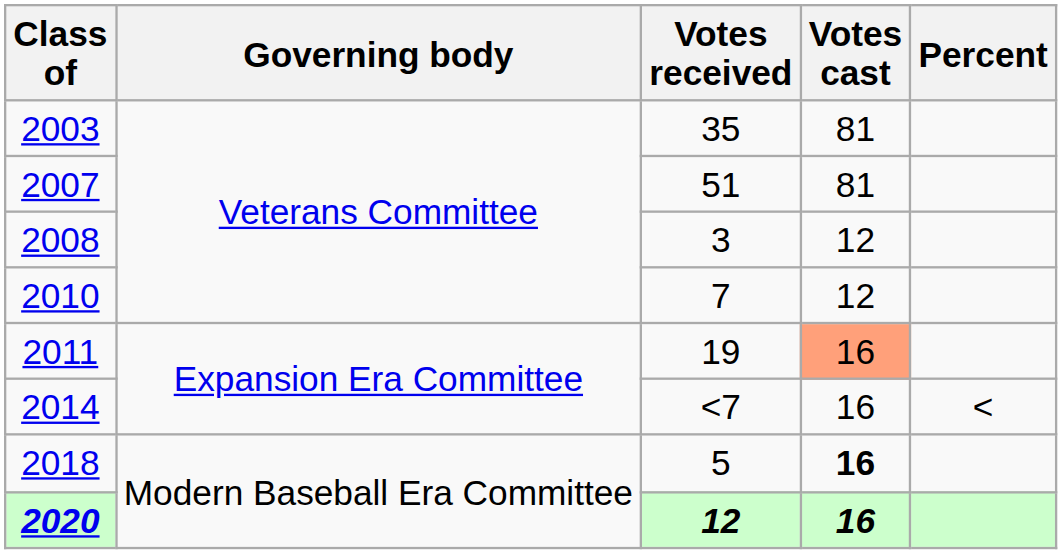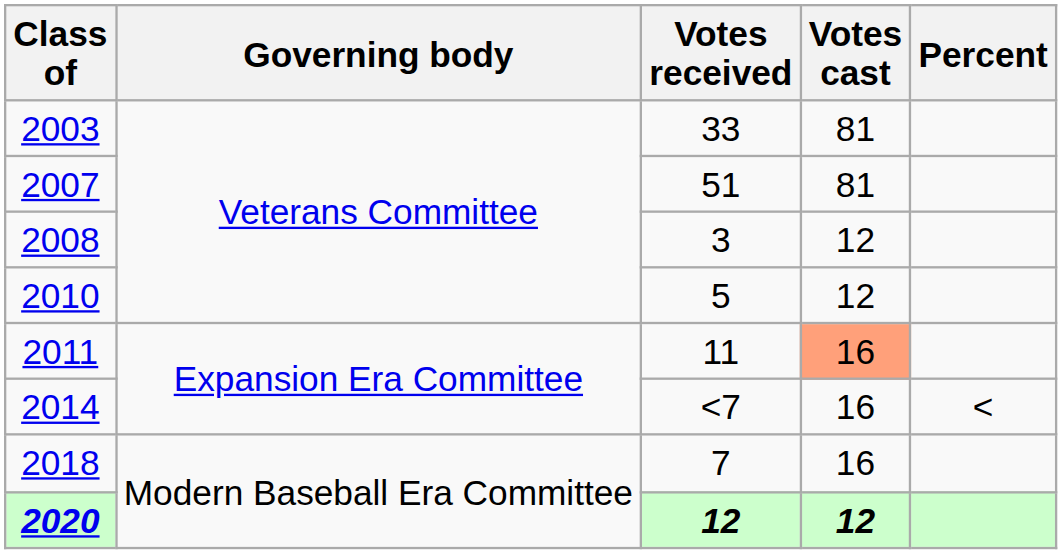2003 | Votes received: 35 -> 33
2010 | Votes received: 7 -> 5
2011 | Votes received: 19 -> 11
2018 | Votes received: 5 -> 7
2018 | Votes cast: bold -> normal
2020 | Votes cast: 16 -> 12
